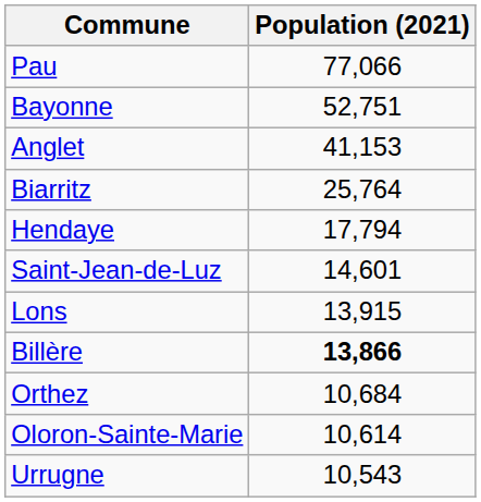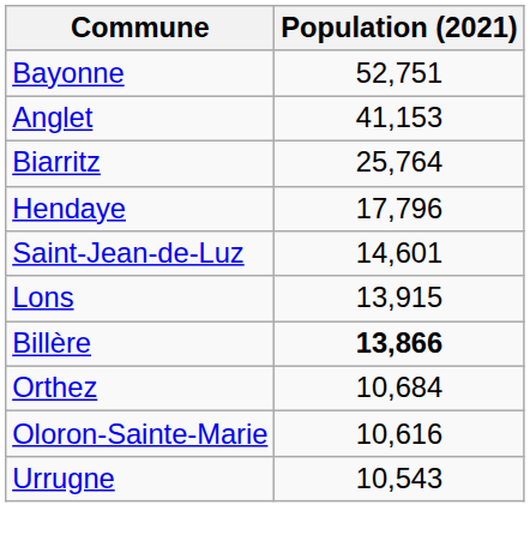- row: Pau | 77,066
Hendaye | Population (2021): 17,794 -> 17,796
Oloron-Sainte-Marie | Population (2021): 10,614 -> 10,616
